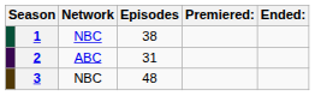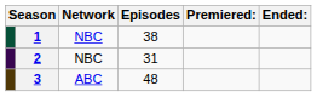2 | Network: ABC -> NBC
3 | Network: NBC -> ABC
